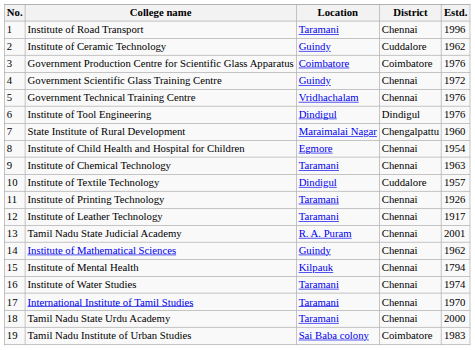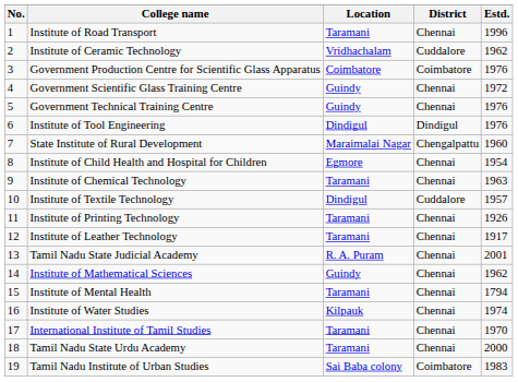Institute of Ceramic Technology | Location: Guindy -> Vridhachalam
Government Technical Training Centre | Location: Vridhachalam -> Guindy
Institute of Mental Health | Location: Kilpauk -> Taramani
Institute of Water Studies | Location: Taramani -> Kilpauk
